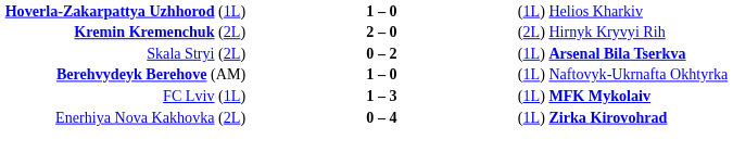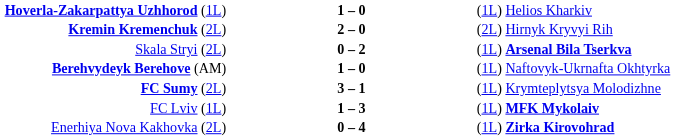+ row: FC Sumy (2L) | 3 – 1 | (1L) Krymteplytsya Molodizhne
